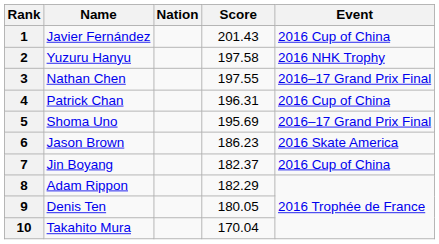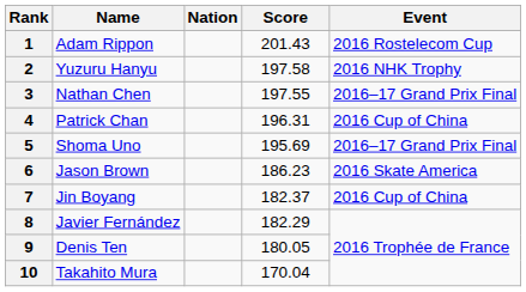1 | Name: Javier Fernández -> Adam Rippon
1 | Event: 2016 Cup of China -> 2016 Rostelecom Cup
8 | Name: Adam Rippon -> Javier Fernández
